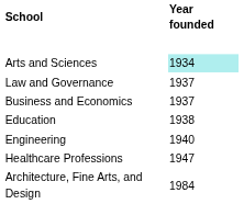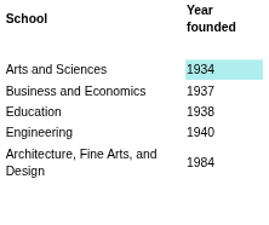- row: Law and Governance | 1937
- row: Healthcare Professions | 1947
